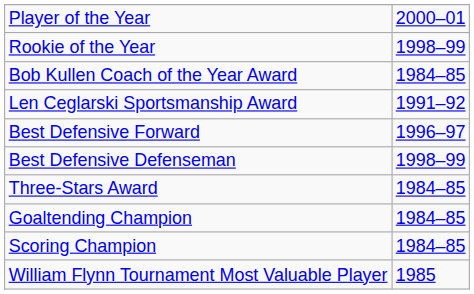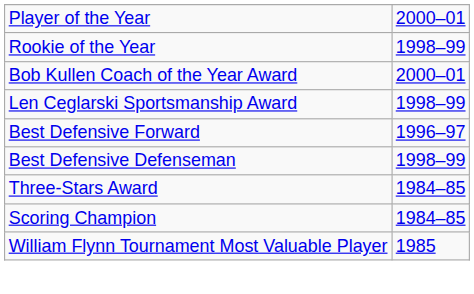Bob Kullen Coach of the Year Award | column 2: 1984–85 -> 2000–01
Len Ceglarski Sportsmanship Award | column 2: 1991–92 -> 1998–99
- row: Goaltending Champion | 1984–85
